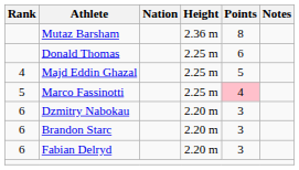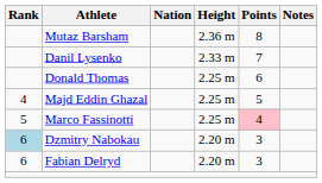+ row: Danil Lysenko | 2.33 m | 7
Dzmitry Nabokau | Rank: no background -> lightblue background
- row: 6 | Brandon Starc | 2.20 m | 3
